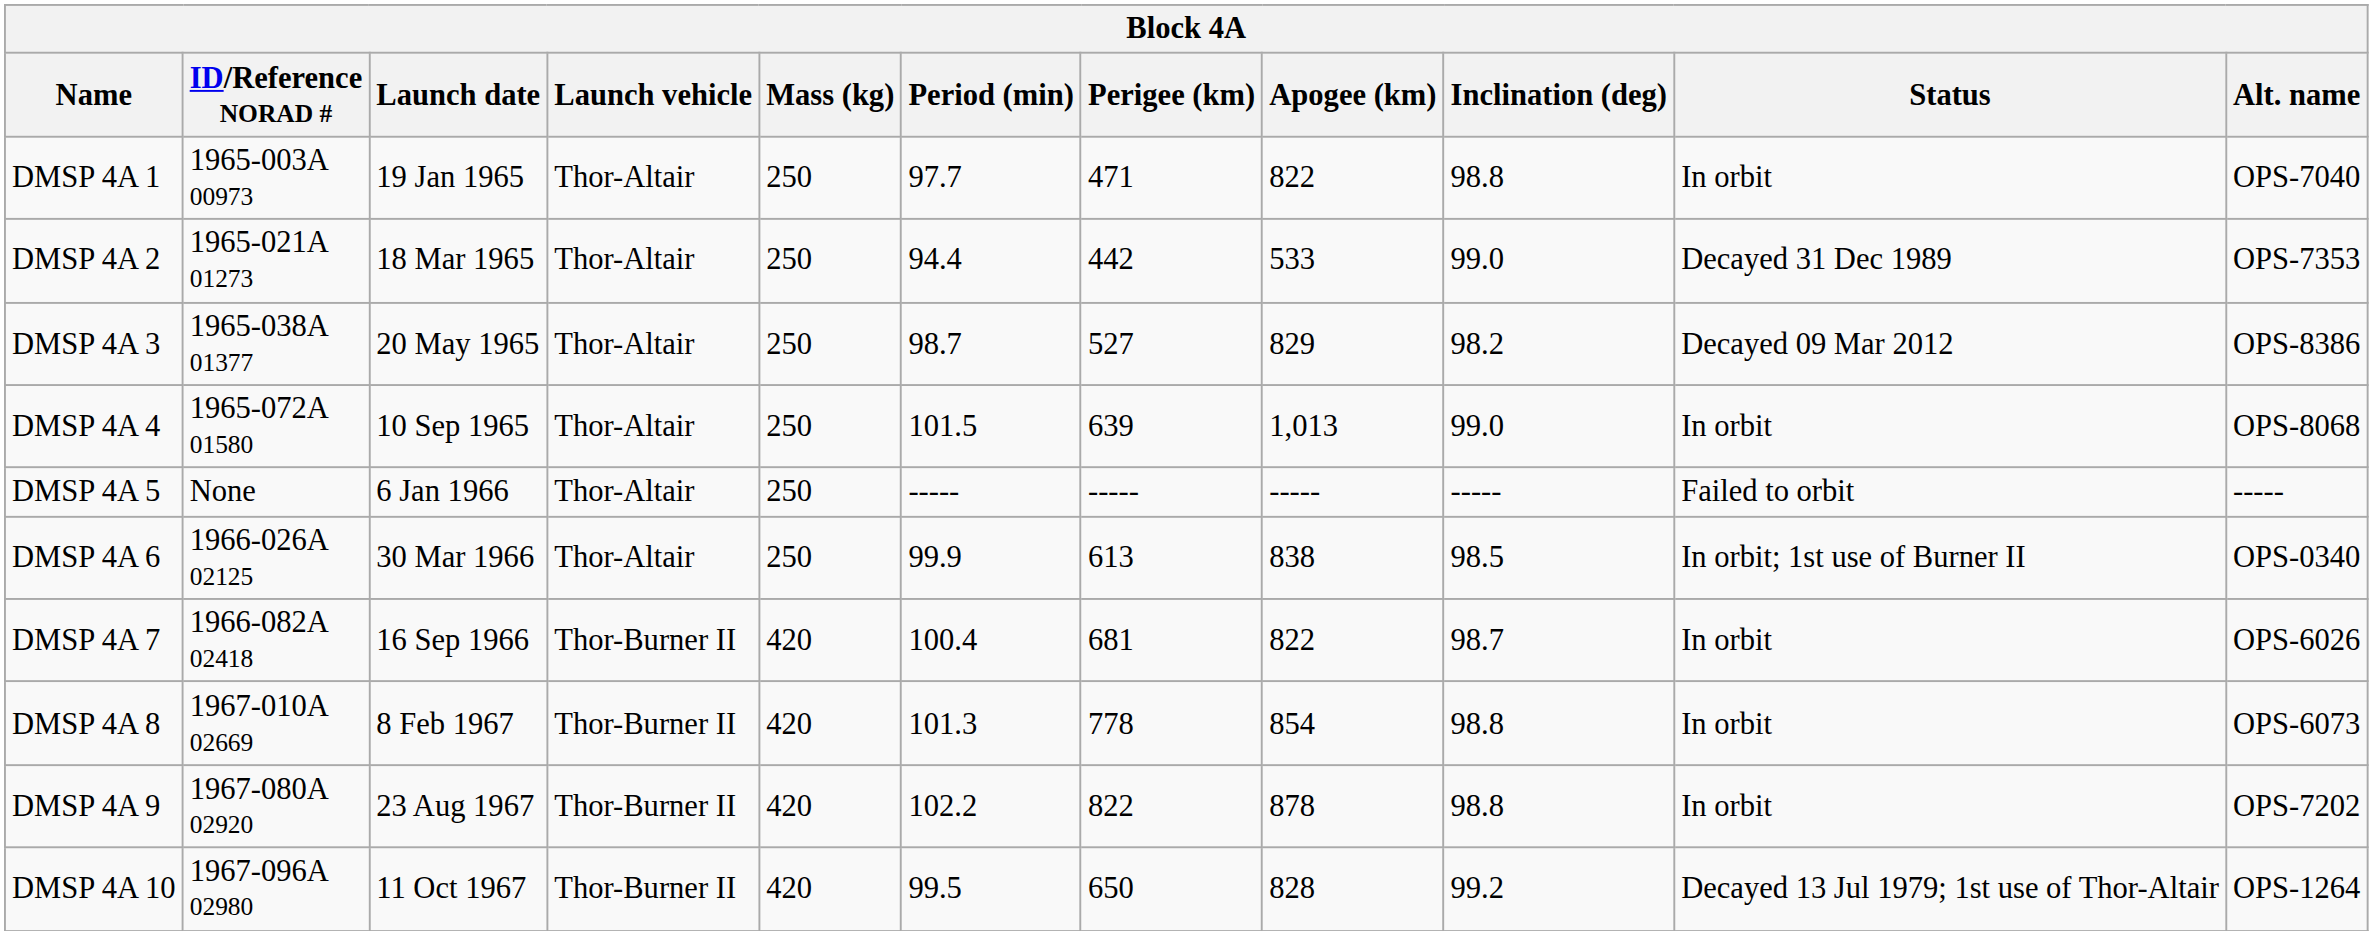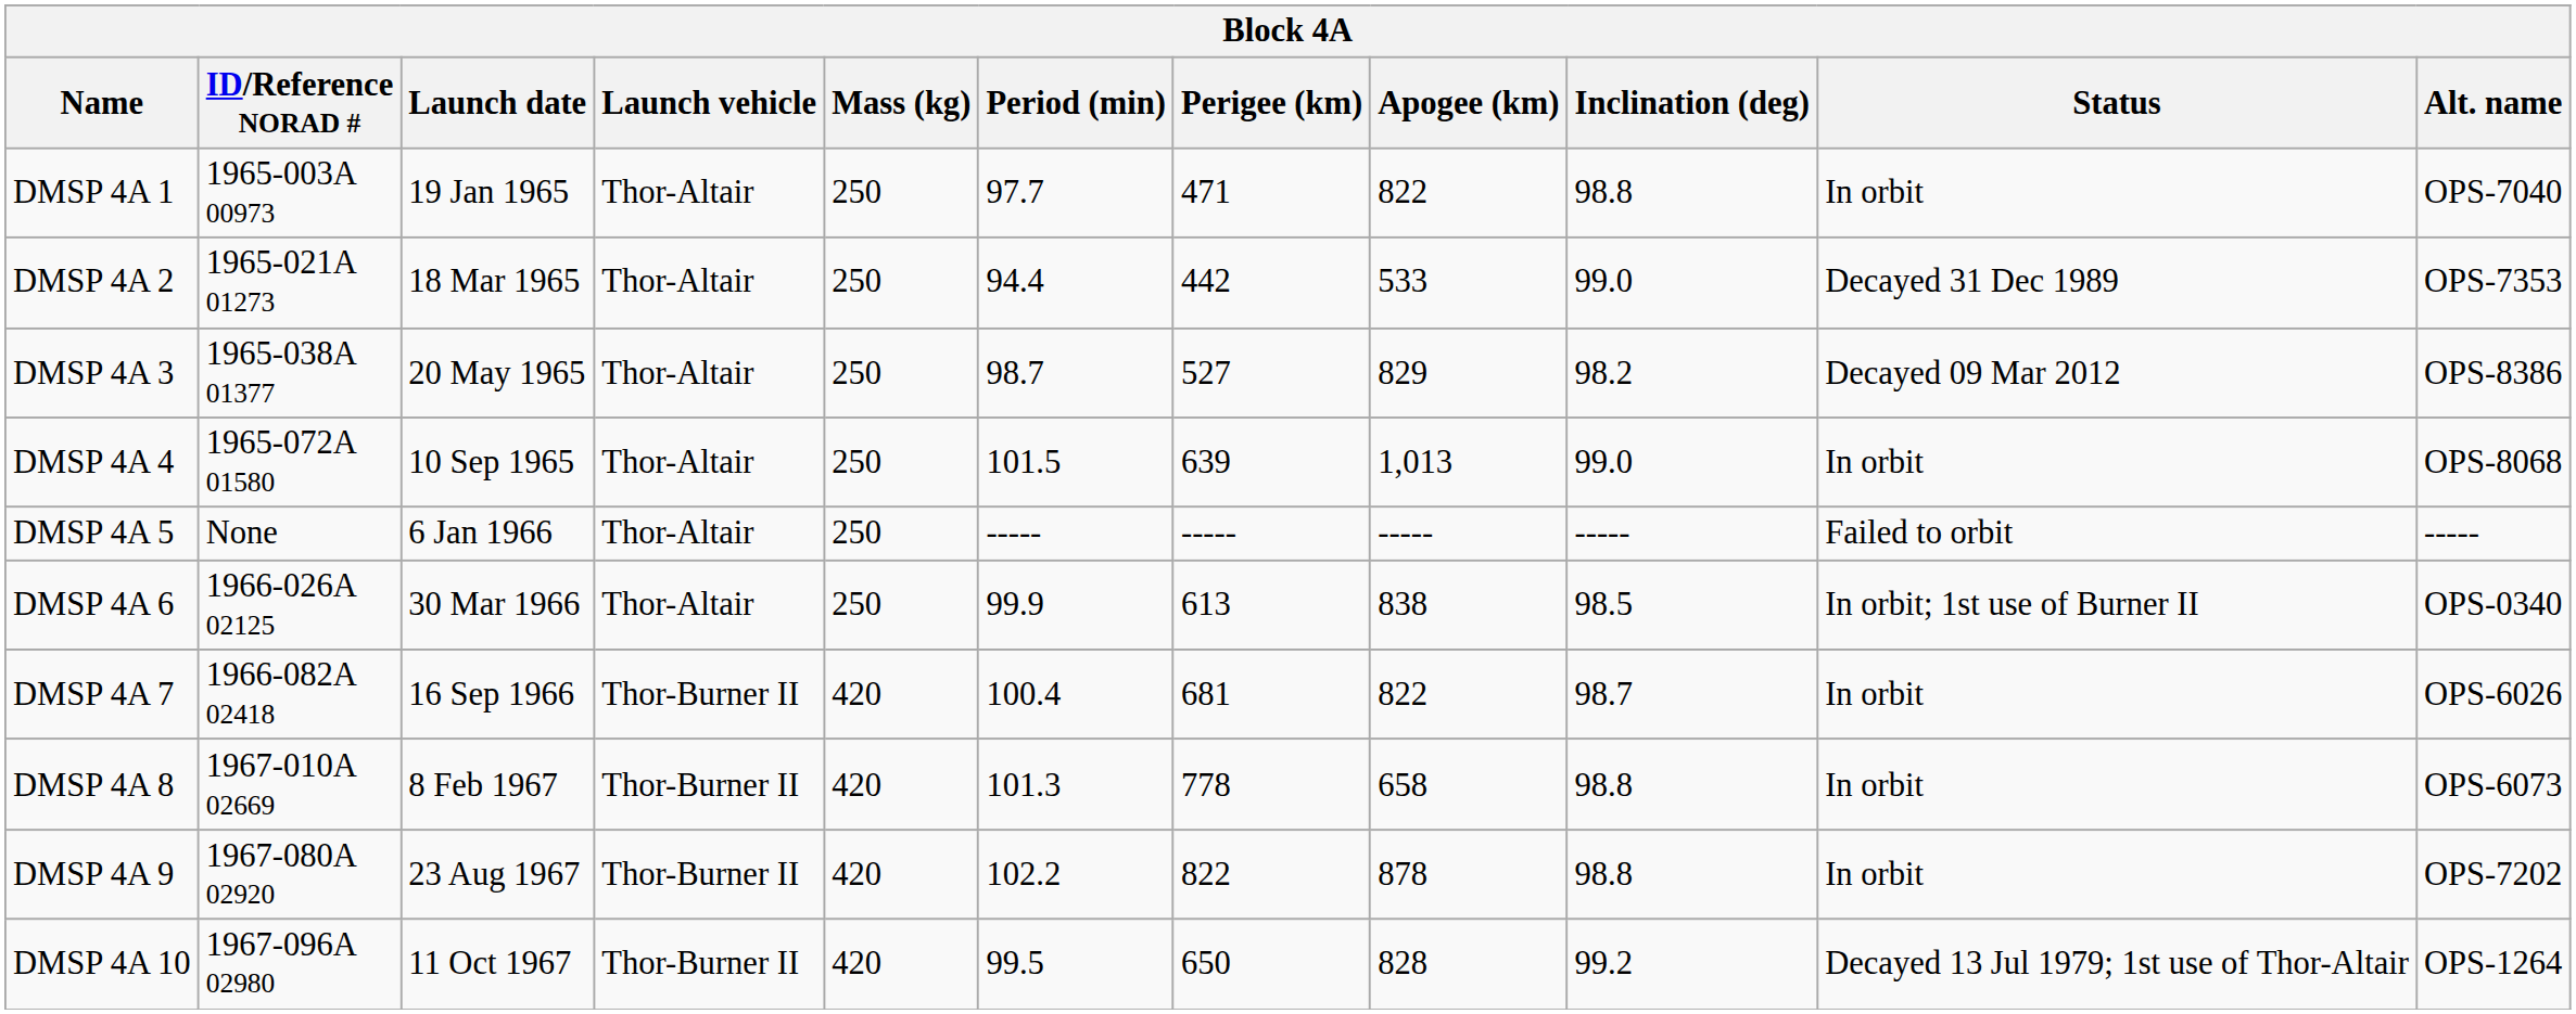DMSP 4A 8 | Apogee (km): 854 -> 658
